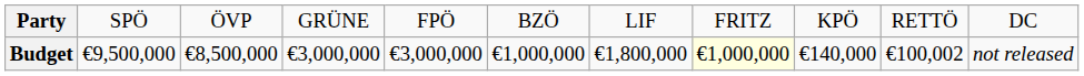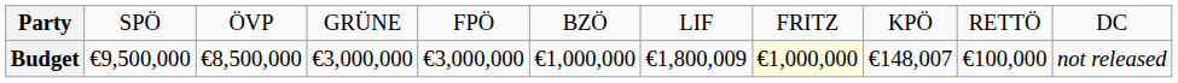Budget | column 7: €1,800,000 -> €1,800,009
Budget | column 9: €140,000 -> €148,007
Budget | column 10: €100,002 -> €100,000
